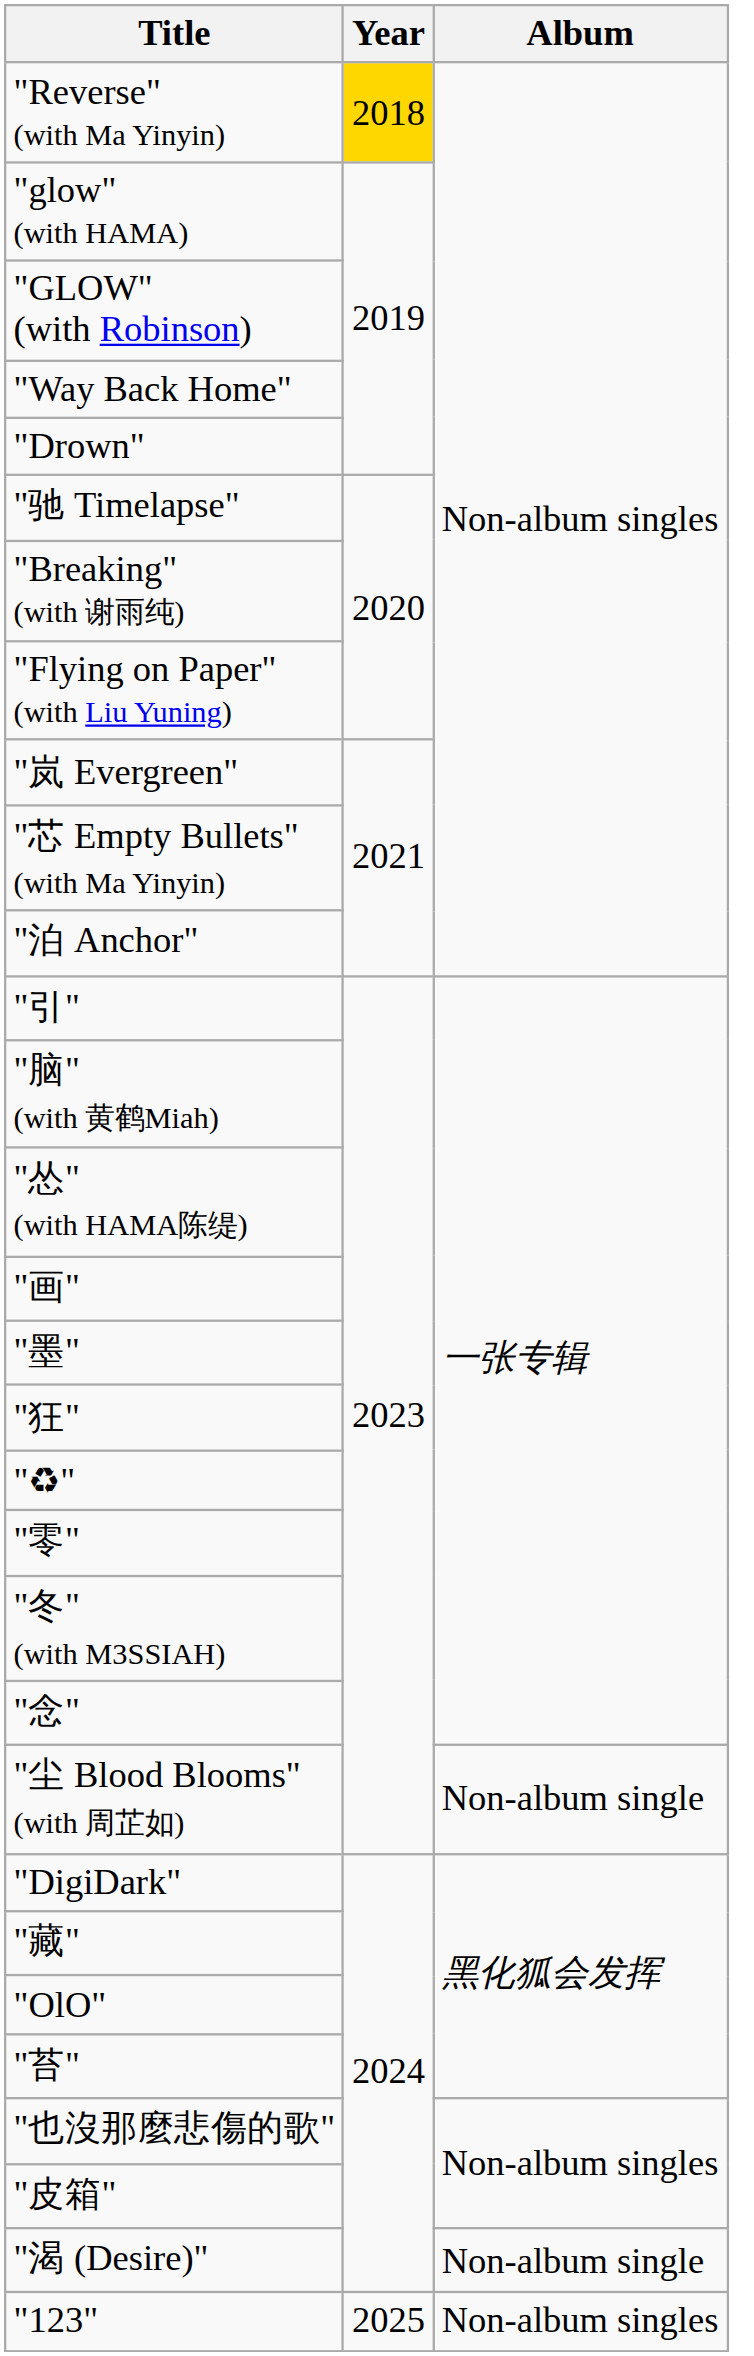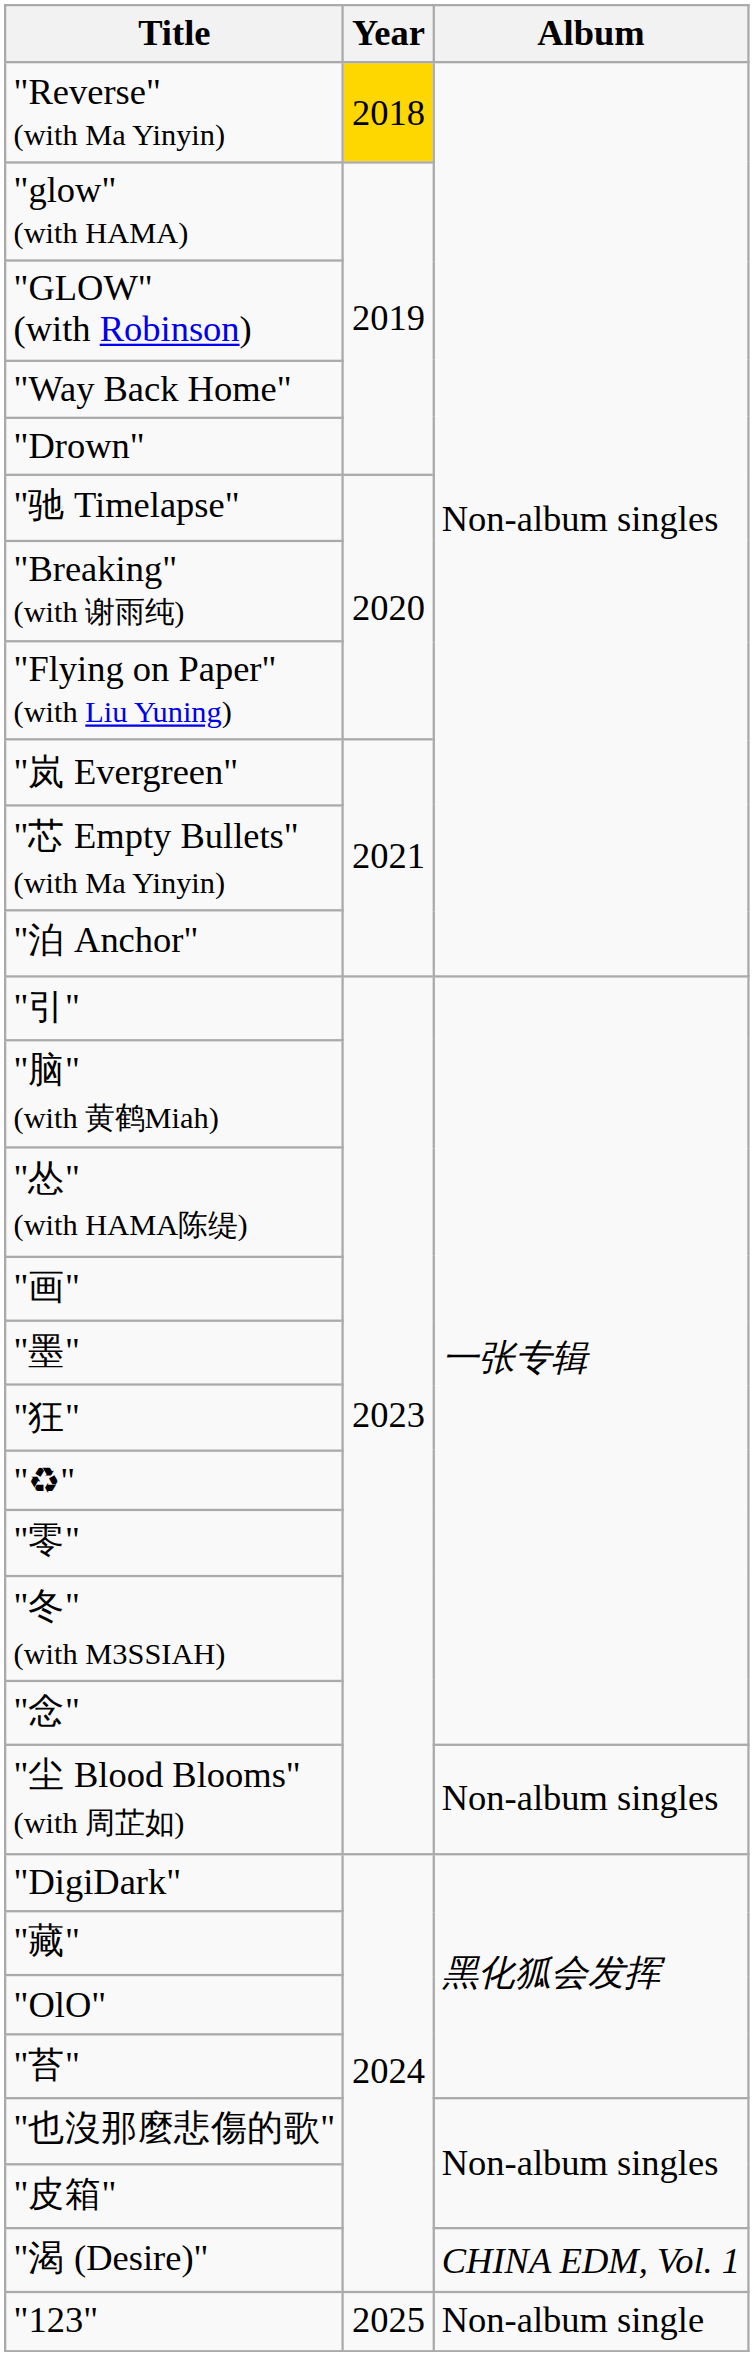"尘 Blood Blooms" (with 周芷如) | Album: Non-album single -> Non-album singles
"渴 (Desire)" | Album: Non-album single -> CHINA EDM, Vol. 1
"123" | Album: Non-album singles -> Non-album single
